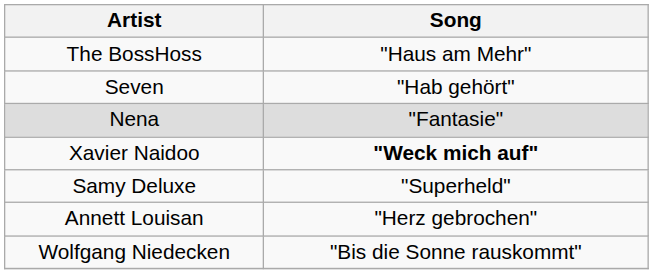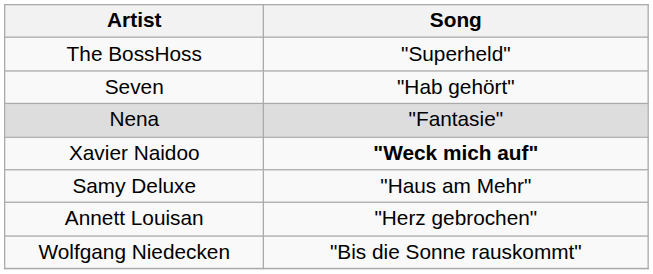The BossHoss | Song: "Haus am Mehr" -> "Superheld"
Samy Deluxe | Song: "Superheld" -> "Haus am Mehr"
